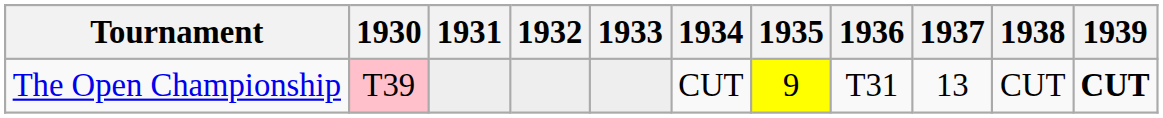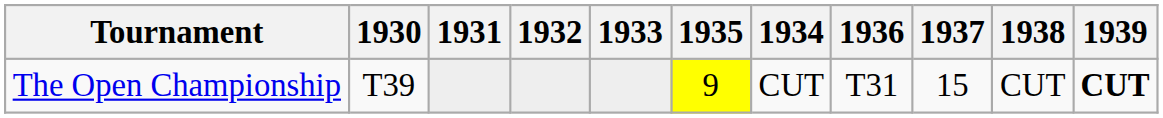columns swapped: 1934 <-> 1935
The Open Championship | 1930: pink background -> no background
The Open Championship | 1937: 13 -> 15
